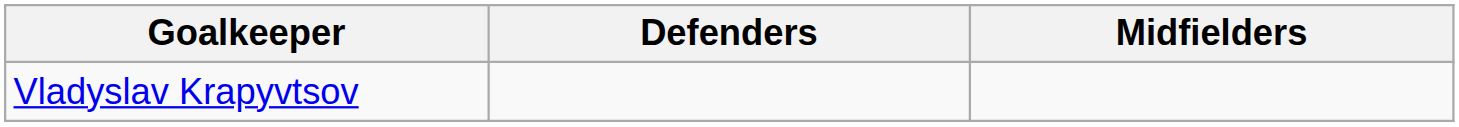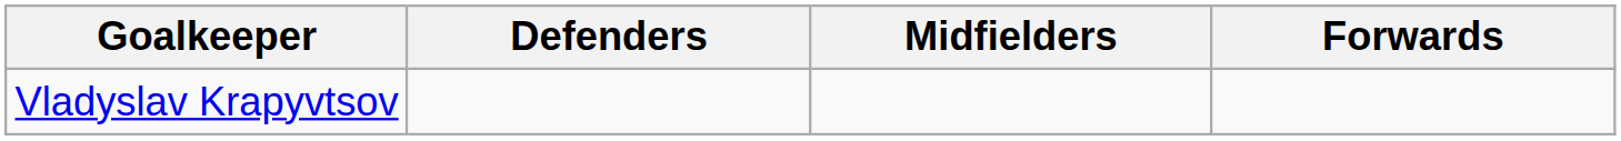+ column: Forwards
